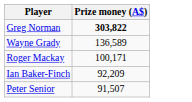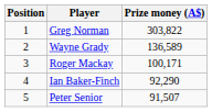+ column: Position | 1 | 2 | 3 | 4 | 5
Greg Norman | Prize money (A$): bold -> normal
Ian Baker-Finch | Prize money (A$): 92,209 -> 92,290
